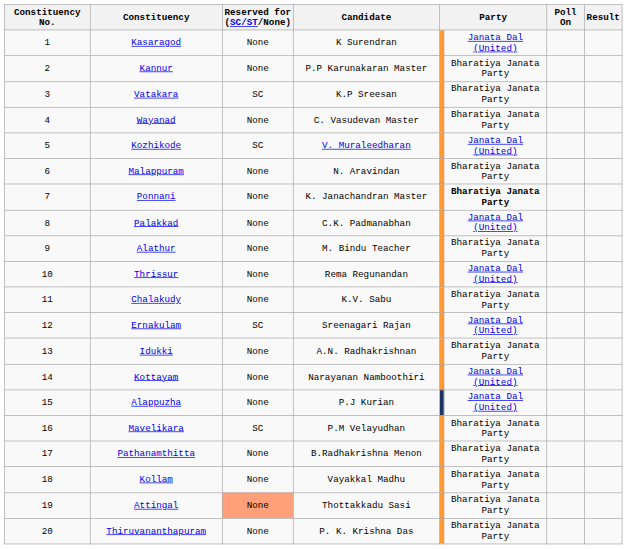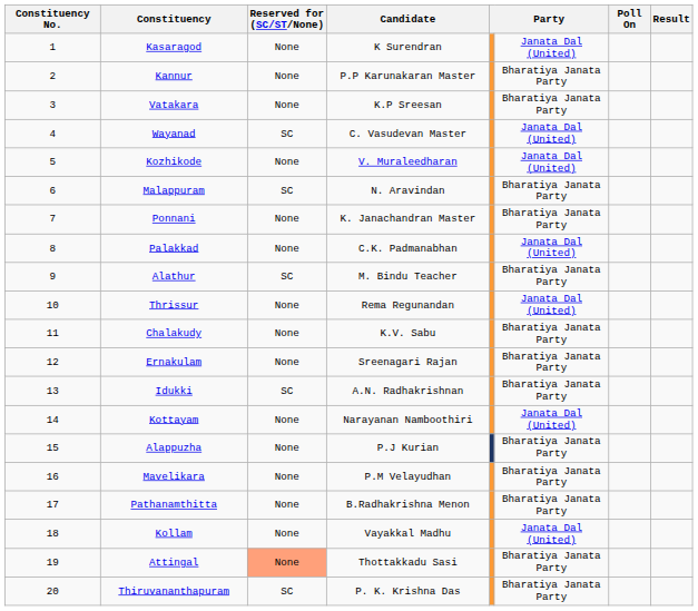Vatakara | Reserved for (SC/ST/None): SC -> None
Wayanad | Reserved for (SC/ST/None): None -> SC
Wayanad | column 6: Bharatiya Janata Party -> Janata Dal (United)
Kozhikode | Reserved for (SC/ST/None): SC -> None
Malappuram | Reserved for (SC/ST/None): None -> SC
Ponnani | column 6: bold -> normal
Alathur | Reserved for (SC/ST/None): None -> SC
Ernakulam | Reserved for (SC/ST/None): SC -> None
Ernakulam | column 6: Janata Dal (United) -> Bharatiya Janata Party
Idukki | Reserved for (SC/ST/None): None -> SC
Alappuzha | column 6: Janata Dal (United) -> Bharatiya Janata Party
Mavelikara | Reserved for (SC/ST/None): SC -> None
Kollam | column 6: Bharatiya Janata Party -> Janata Dal (United)
Thiruvananthapuram | Reserved for (SC/ST/None): None -> SC
